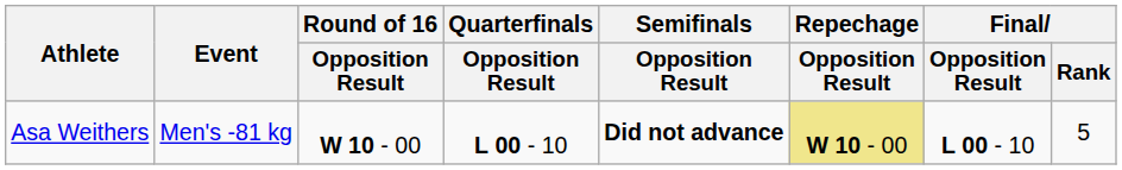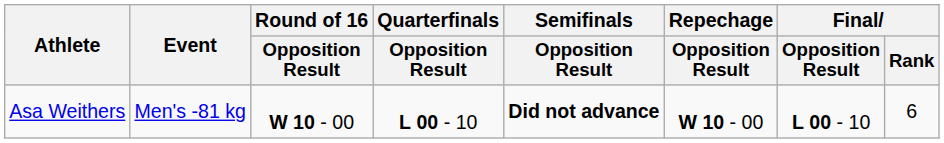Asa Weithers | Repechage / Opposition Result: khaki background -> no background
Asa Weithers | Final / Rank: 5 -> 6
